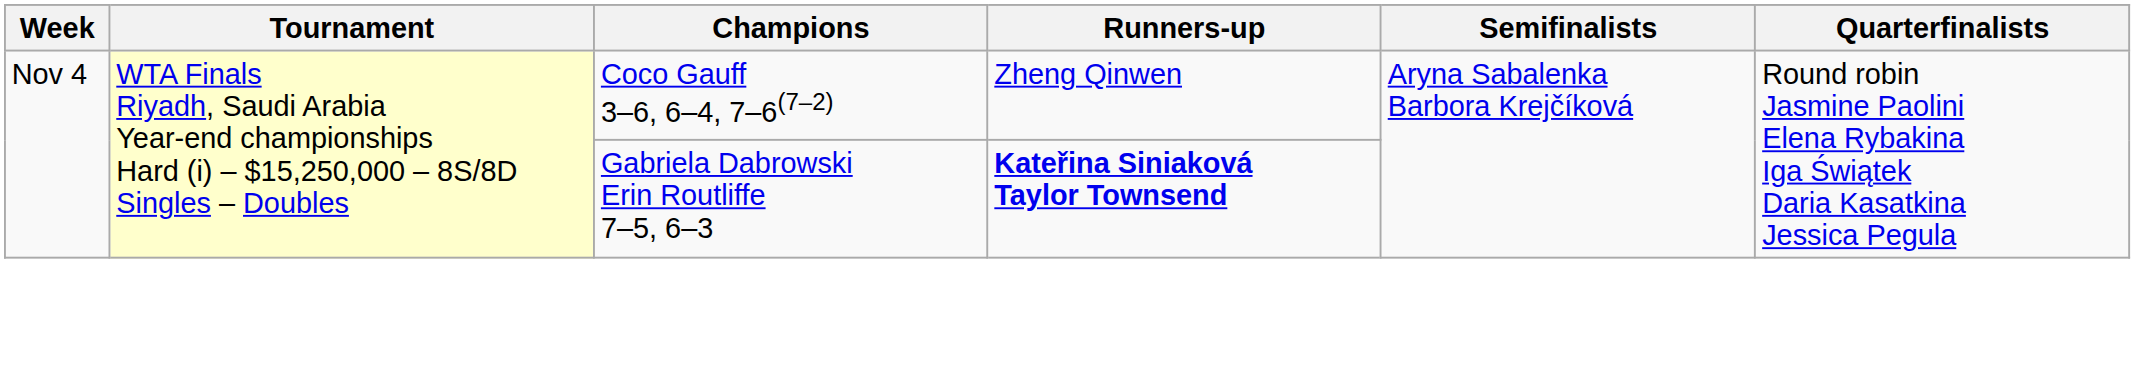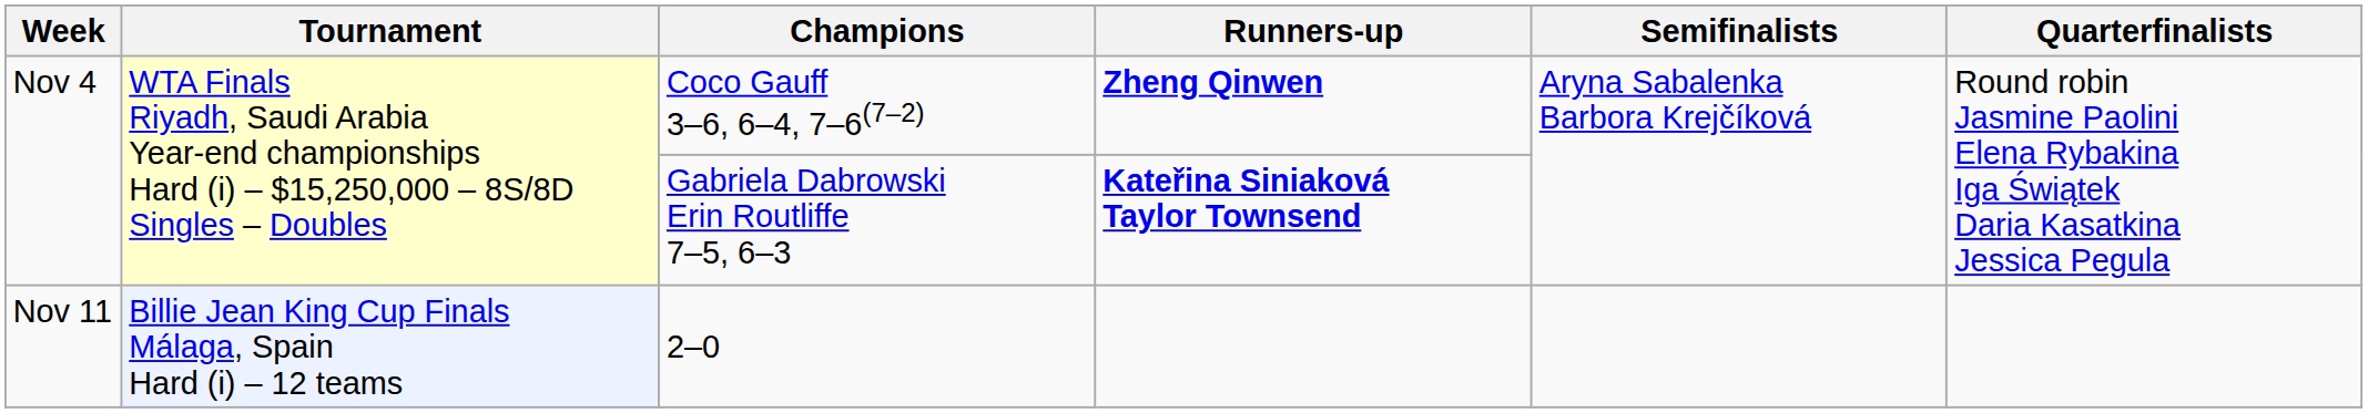Coco Gauff 3–6, 6–4, 7–6(7–2) | Runners-up: normal -> bold
+ row: Nov 11 | Billie Jean King Cup Finals Málaga, Spain Hard (i) – 12 teams | 2–0
